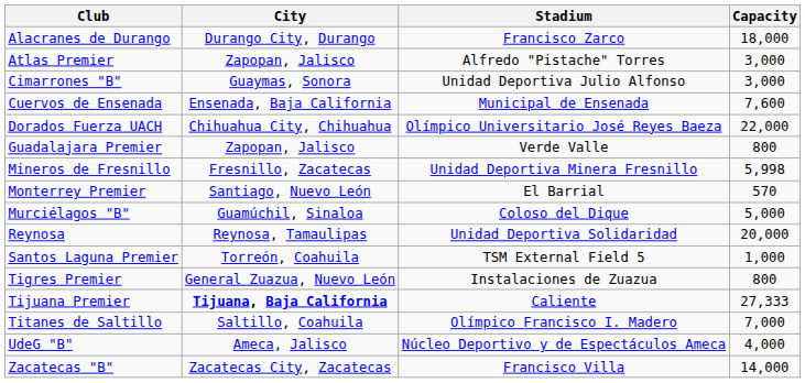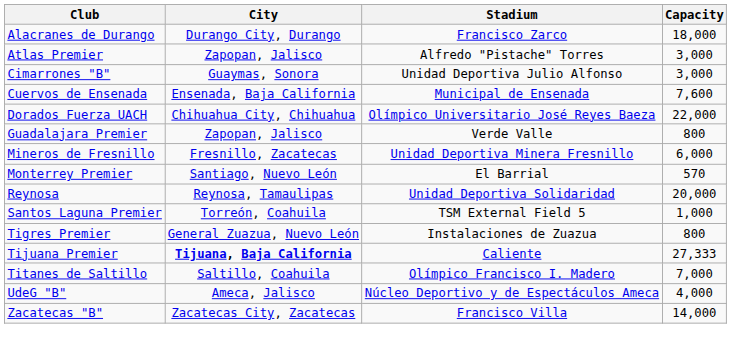Mineros de Fresnillo | Capacity: 5,998 -> 6,000
- row: Murciélagos "B" | Guamúchil, Sinaloa | Coloso del Dique | 5,000
